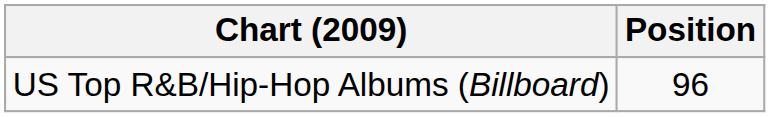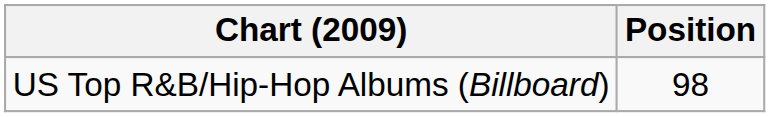US Top R&B/Hip-Hop Albums (Billboard) | Position: 96 -> 98
